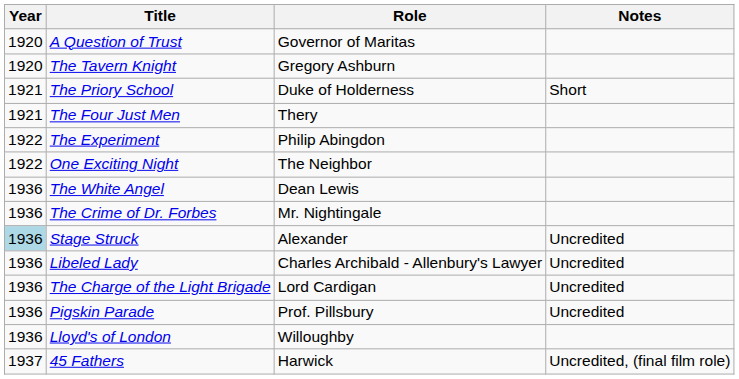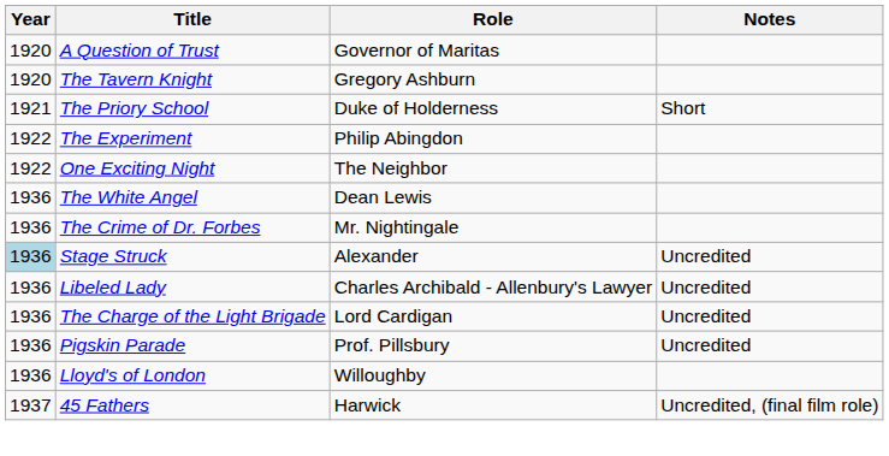- row: 1921 | The Four Just Men | Thery
